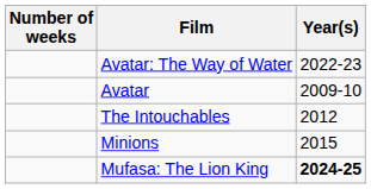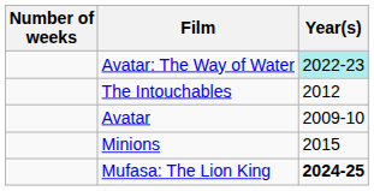Avatar: The Way of Water | Year(s): no background -> paleturquoise background
rows swapped: The Intouchables <-> Avatar
